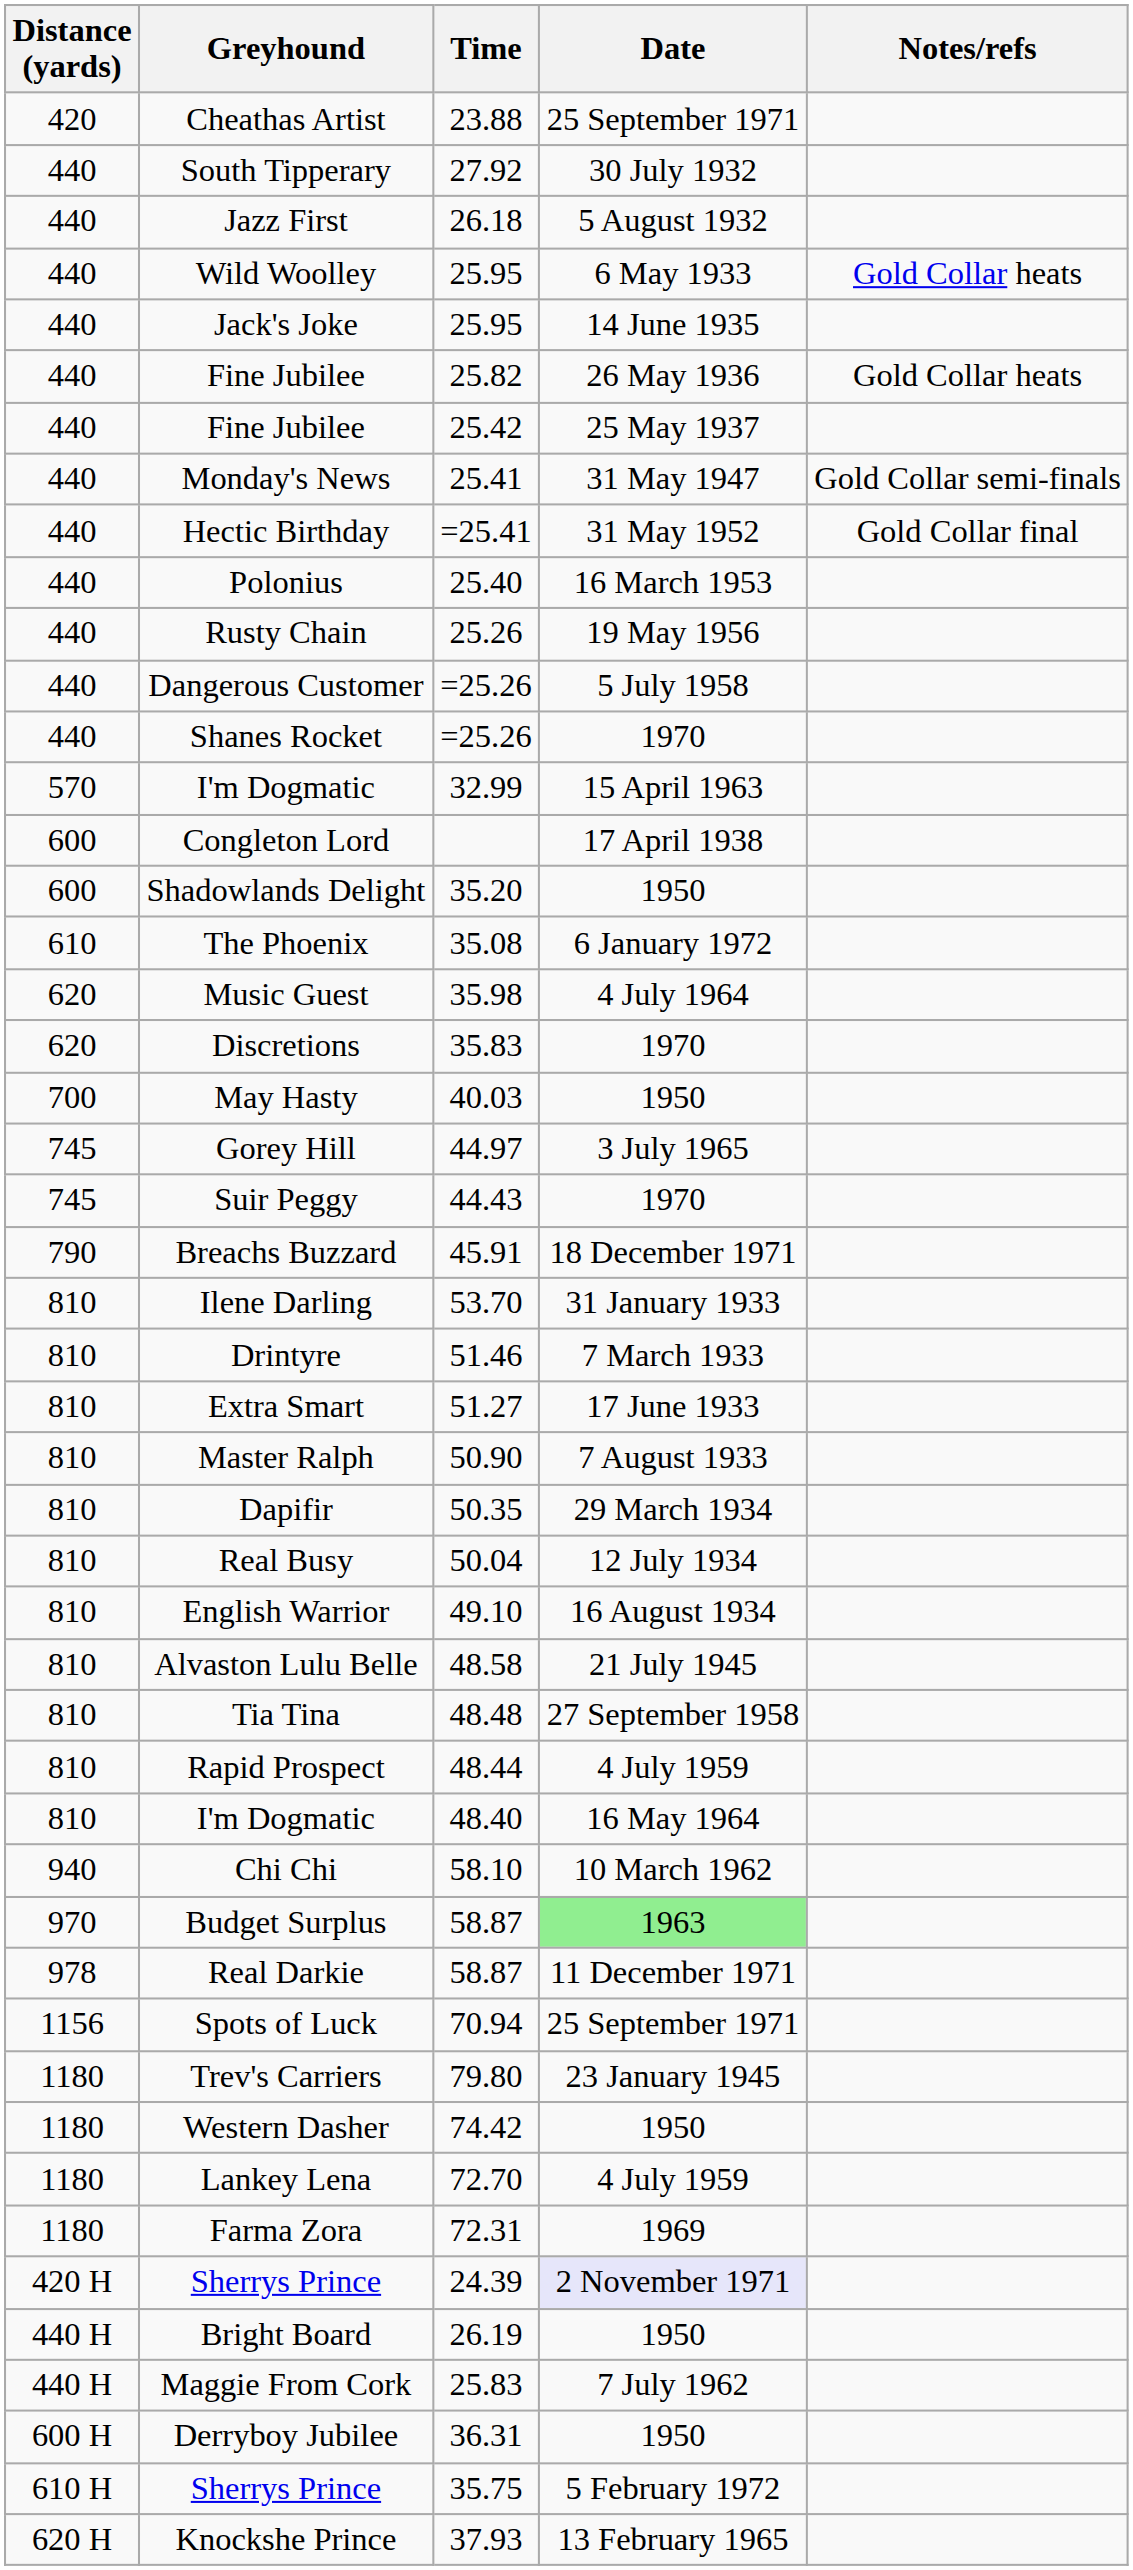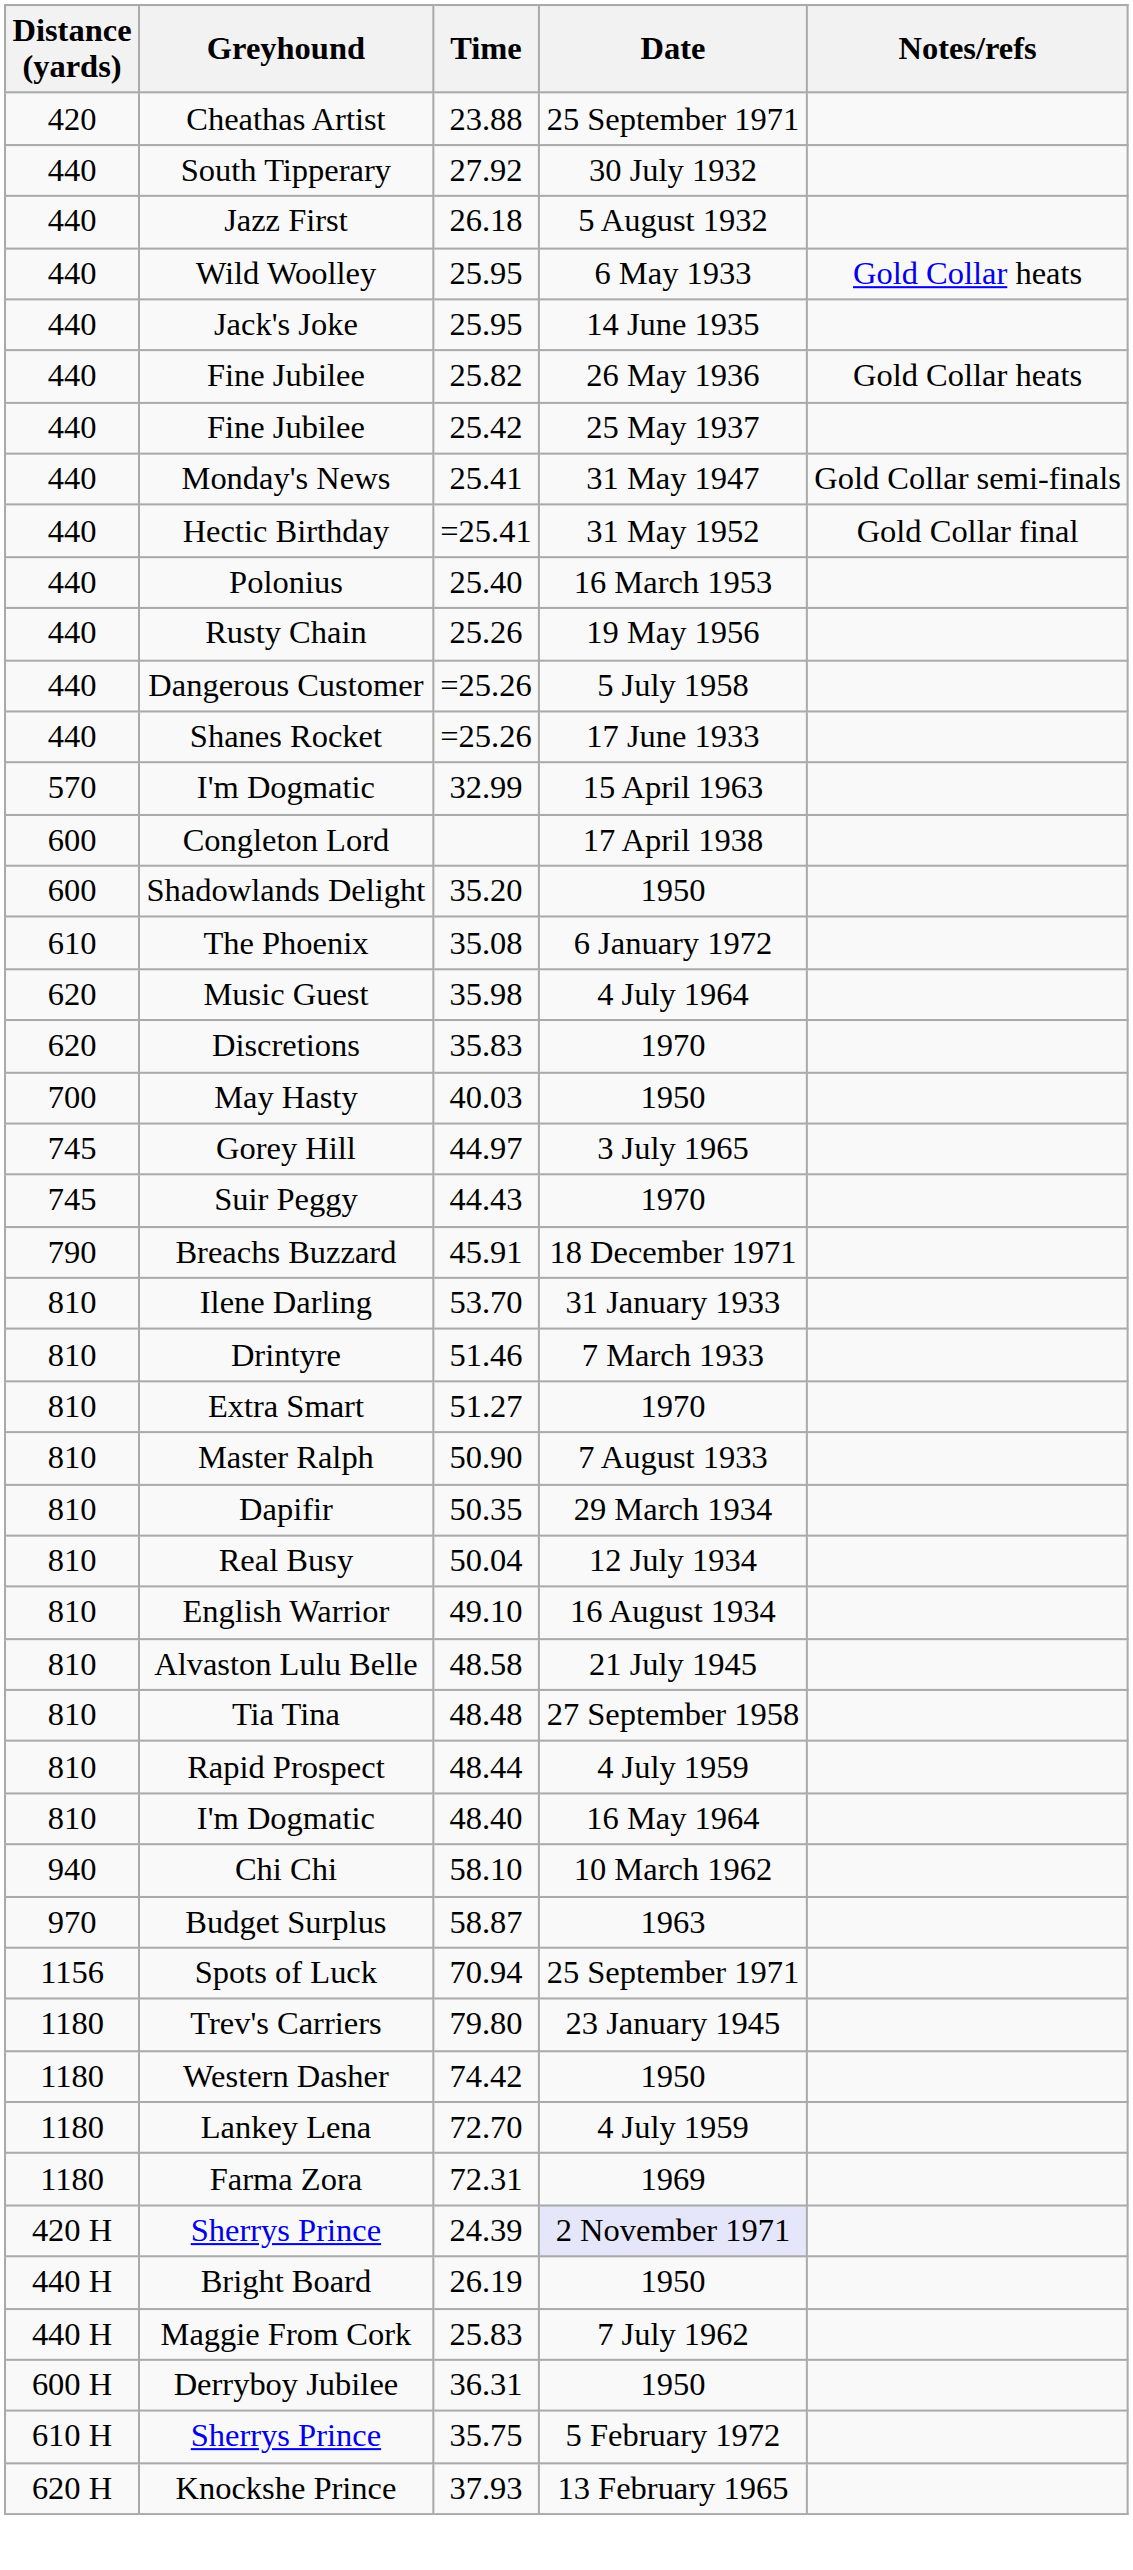Shanes Rocket | Date: 1970 -> 17 June 1933
Extra Smart | Date: 17 June 1933 -> 1970
Budget Surplus | Date: lightgreen background -> no background
- row: 978 | Real Darkie | 58.87 | 11 December 1971
